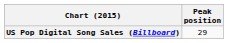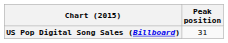US Pop Digital Song Sales (Billboard) | Peak position: 29 -> 31
